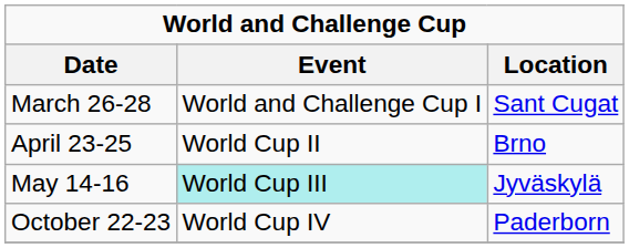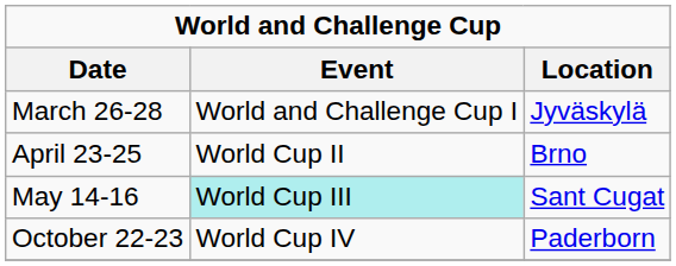March 26-28 | Location: Sant Cugat -> Jyväskylä
May 14-16 | Location: Jyväskylä -> Sant Cugat
